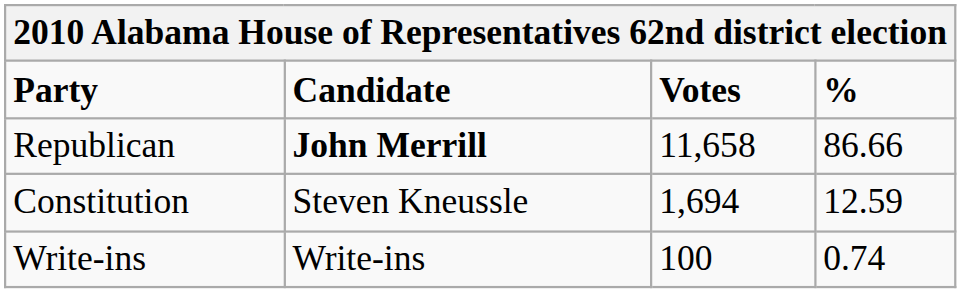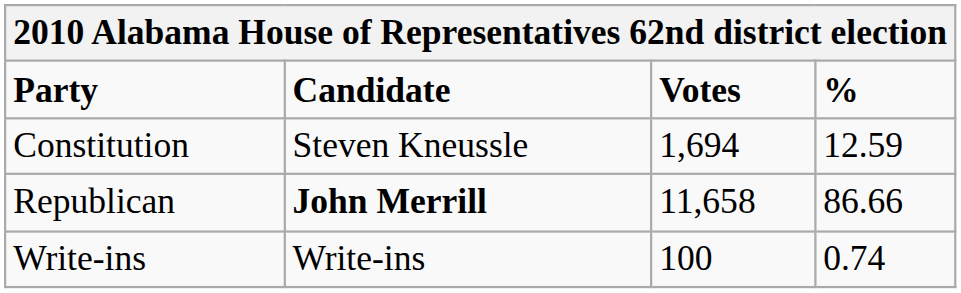rows swapped: Republican <-> Constitution
